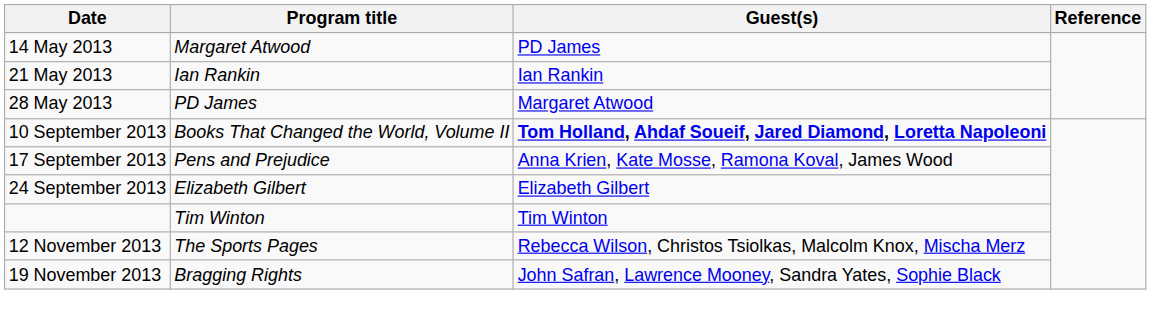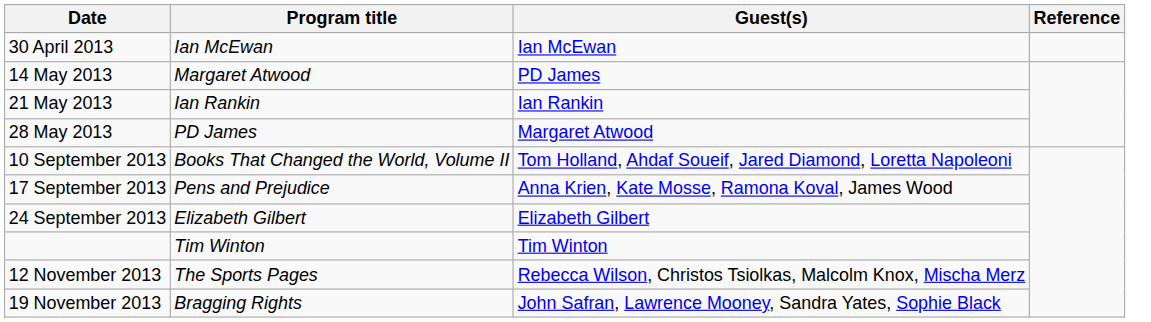+ row: 30 April 2013 | Ian McEwan | Ian McEwan
10 September 2013 | Guest(s): bold -> normal
